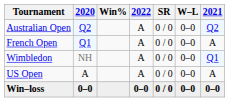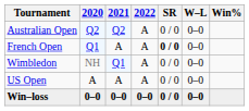columns swapped: 2021 <-> Win%
French Open | SR: normal -> bold
